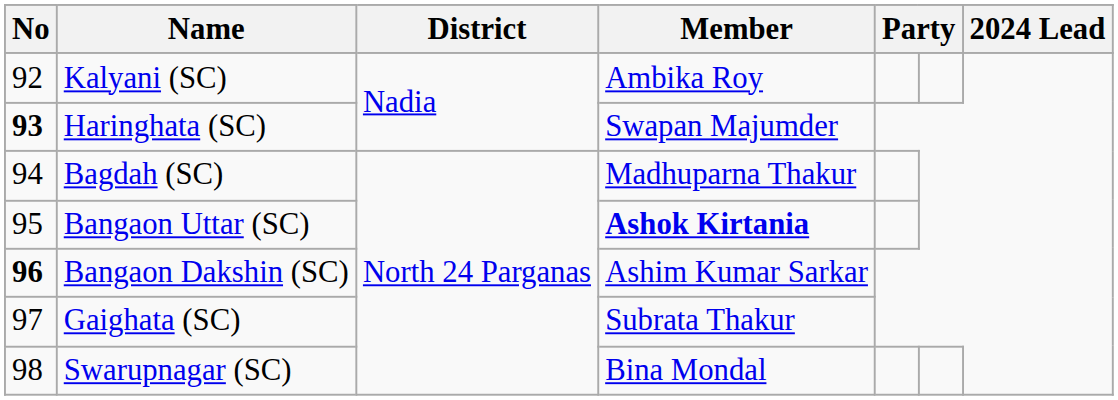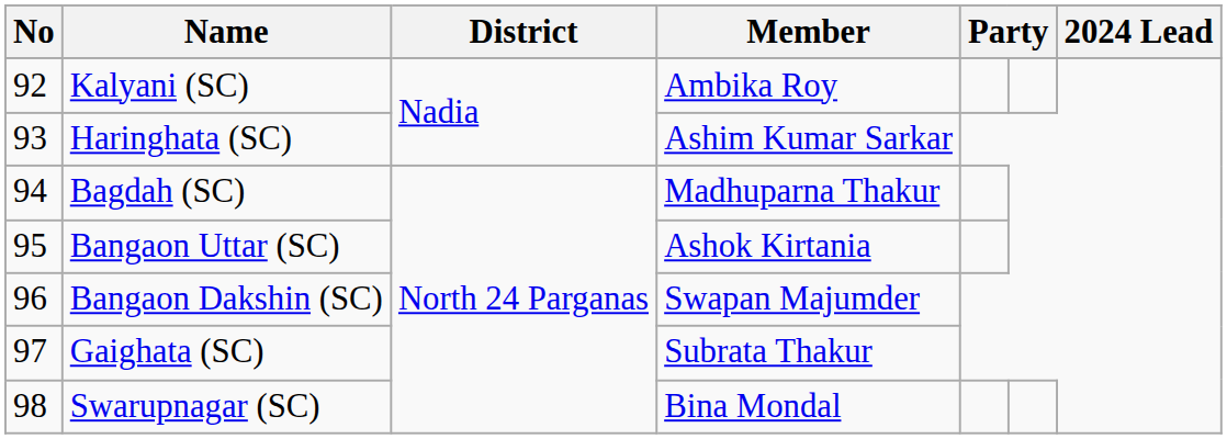Haringhata (SC) | No: bold -> normal
Haringhata (SC) | Member: Swapan Majumder -> Ashim Kumar Sarkar
Bangaon Uttar (SC) | Member: bold -> normal
Bangaon Dakshin (SC) | No: bold -> normal
Bangaon Dakshin (SC) | Member: Ashim Kumar Sarkar -> Swapan Majumder
